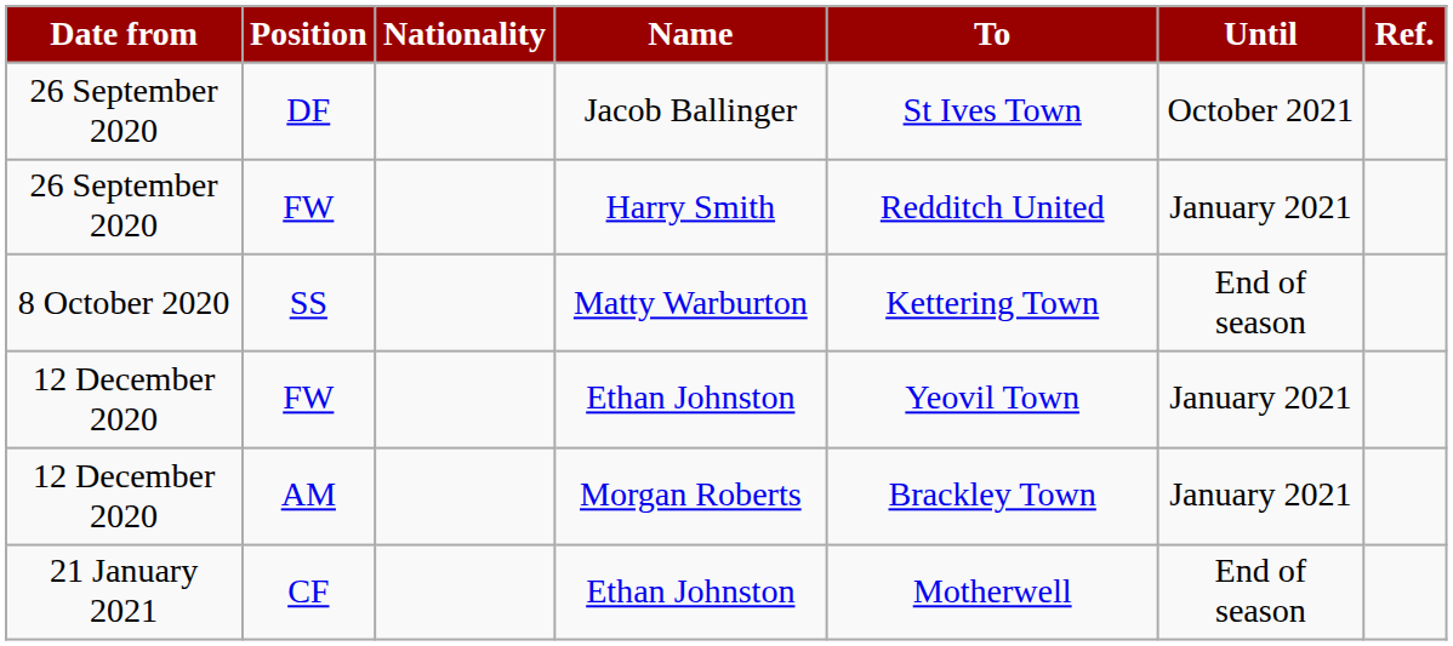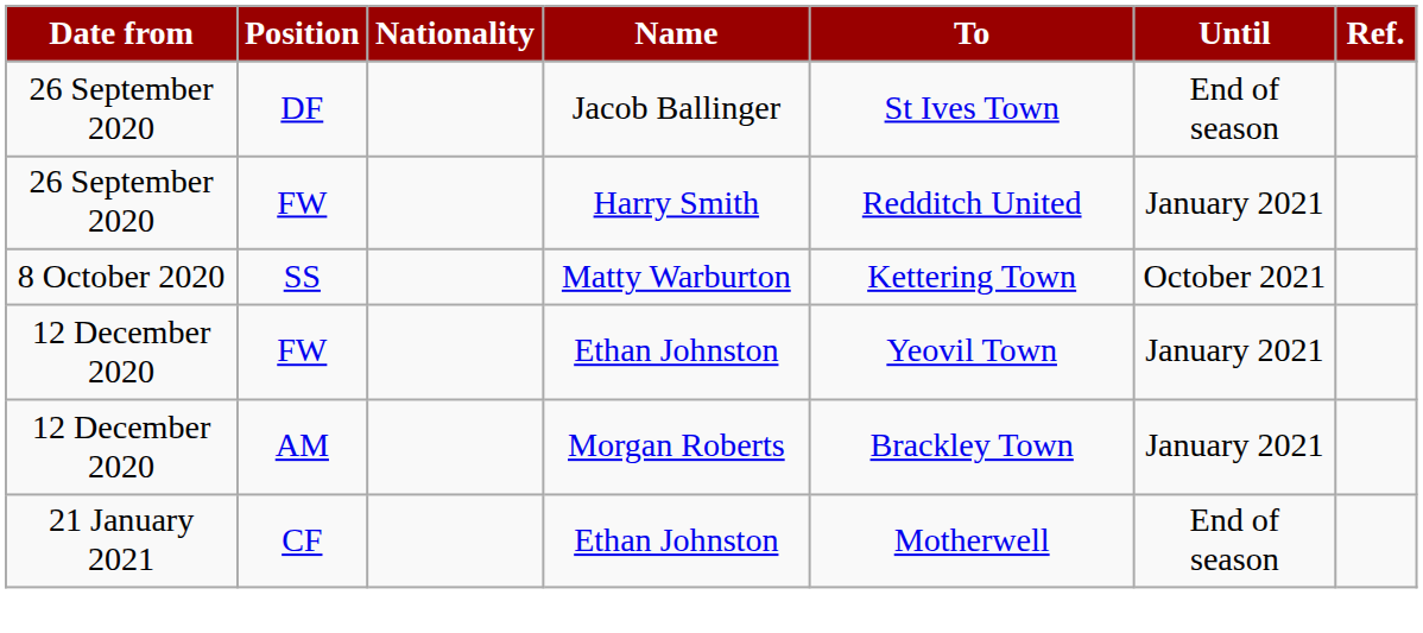DF | Until: October 2021 -> End of season
SS | Until: End of season -> October 2021
